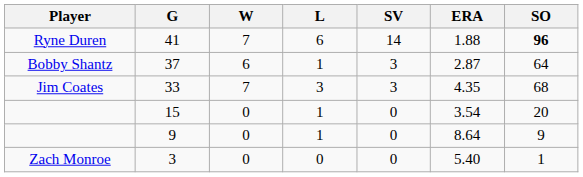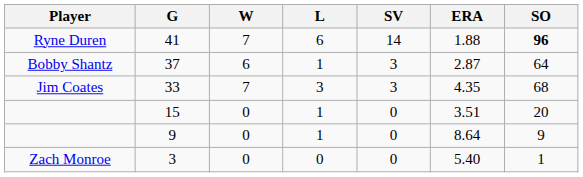15 | ERA: 3.54 -> 3.51
